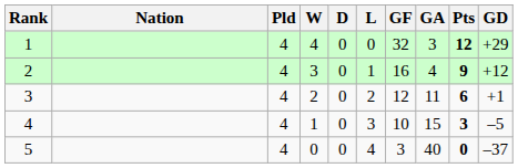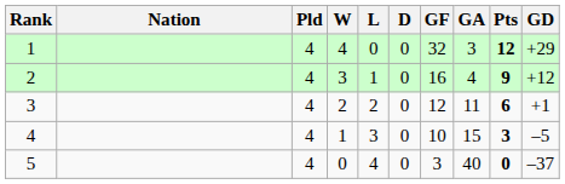columns swapped: D <-> L
